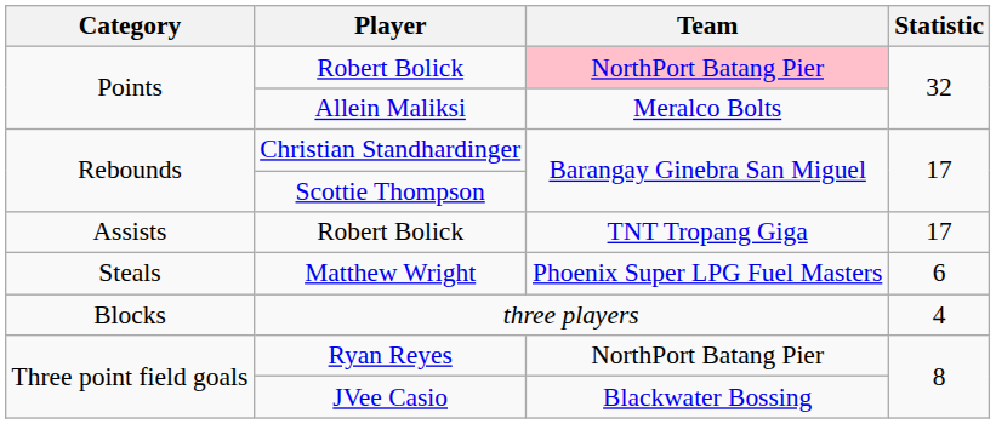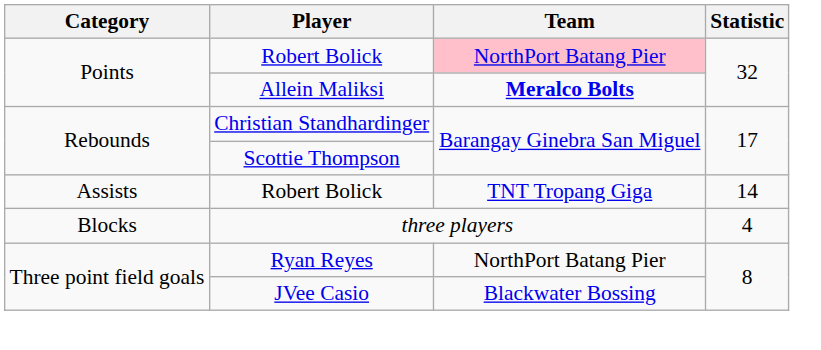Allein Maliksi | Team: normal -> bold
Assists / Robert Bolick | Statistic: 17 -> 14
- row: Steals | Matthew Wright | Phoenix Super LPG Fuel Masters | 6
